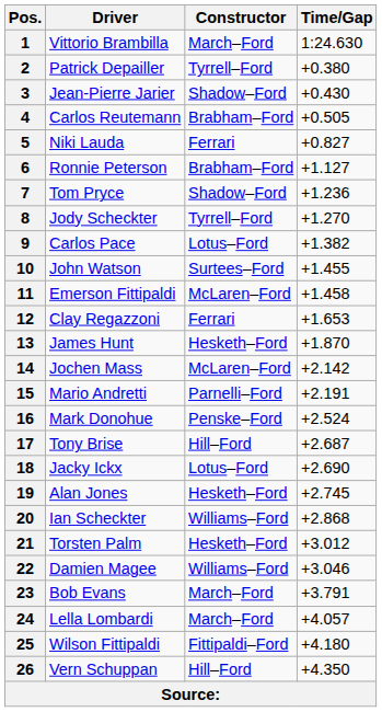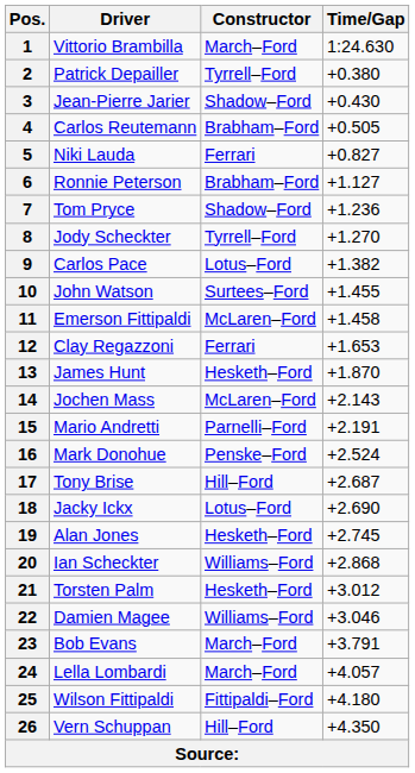14 | Time/Gap: +2.142 -> +2.143
